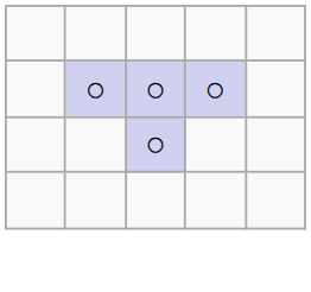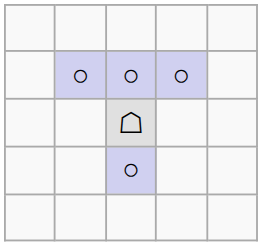+ row: ☖
